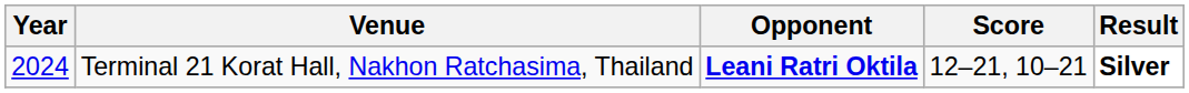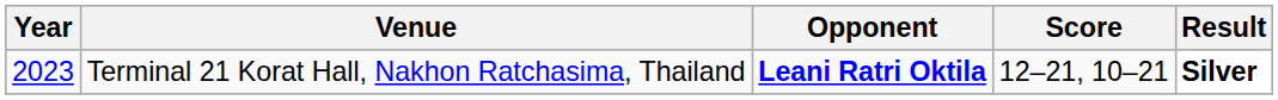Terminal 21 Korat Hall, Nakhon Ratchasima, Thailand | Year: 2024 -> 2023
